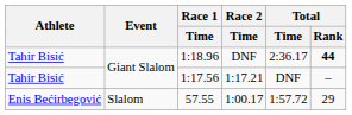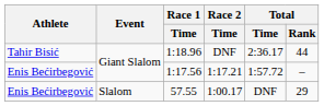1:18.96 | Total / Rank: bold -> normal
1:17.56 | Athlete: Tahir Bisić -> Enis Bećirbegović
1:17.56 | Total / Time: DNF -> 1:57.72
57.55 | Total / Time: 1:57.72 -> DNF
